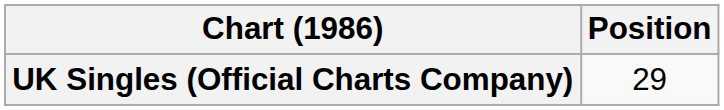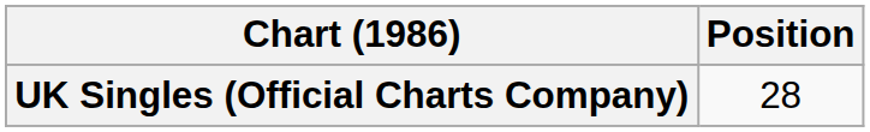UK Singles (Official Charts Company) | Position: 29 -> 28
